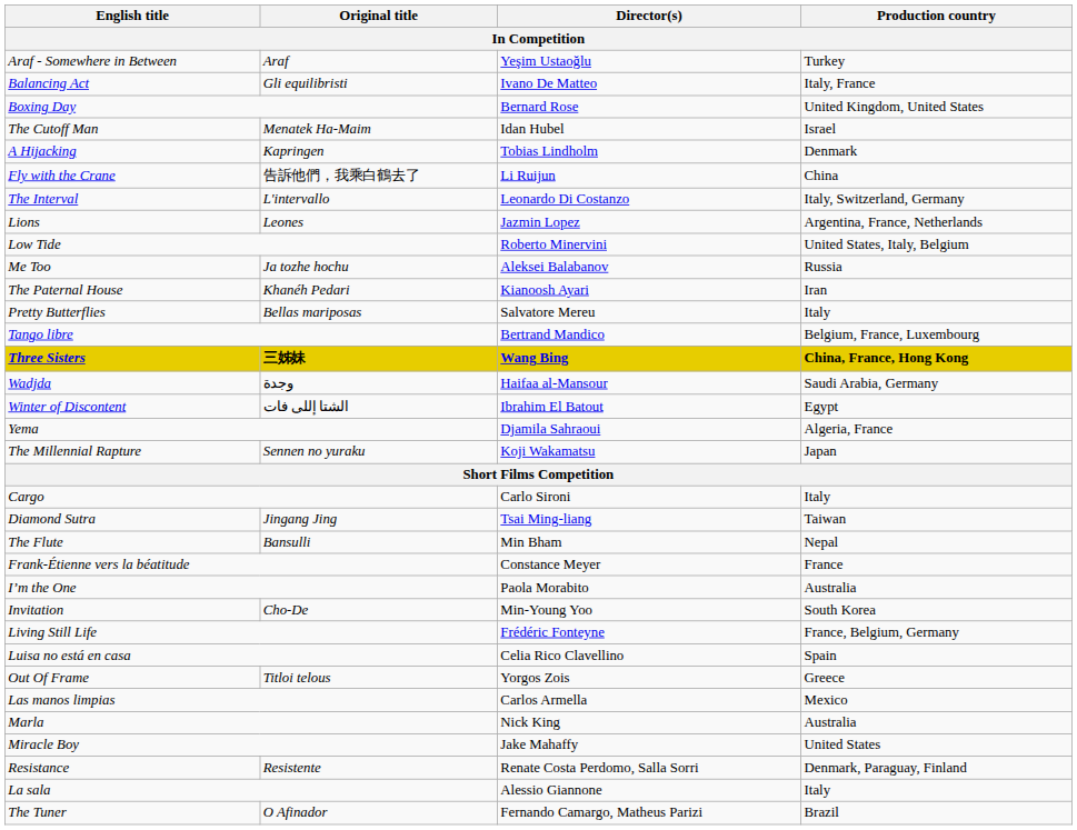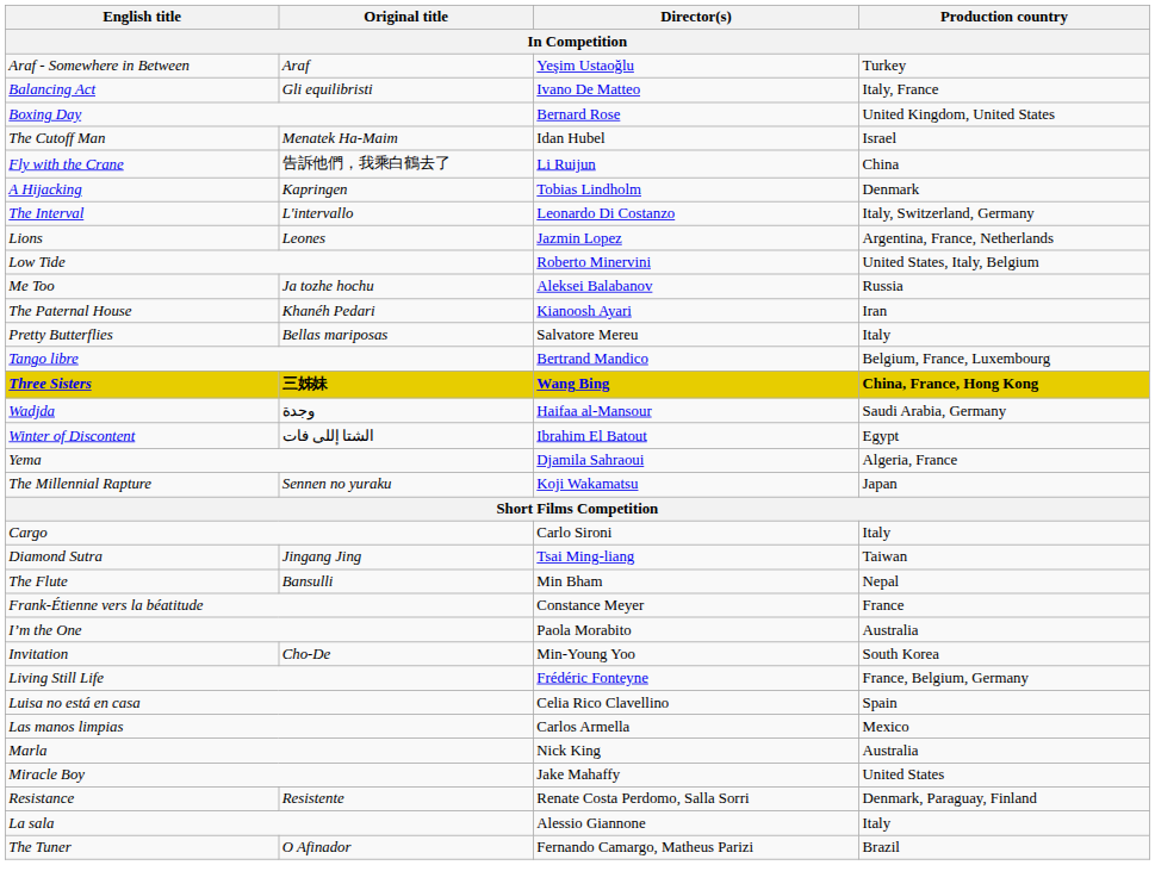rows swapped: Fly with the Crane <-> A Hijacking
- row: Out Of Frame | Titloi telous | Yorgos Zois | Greece
